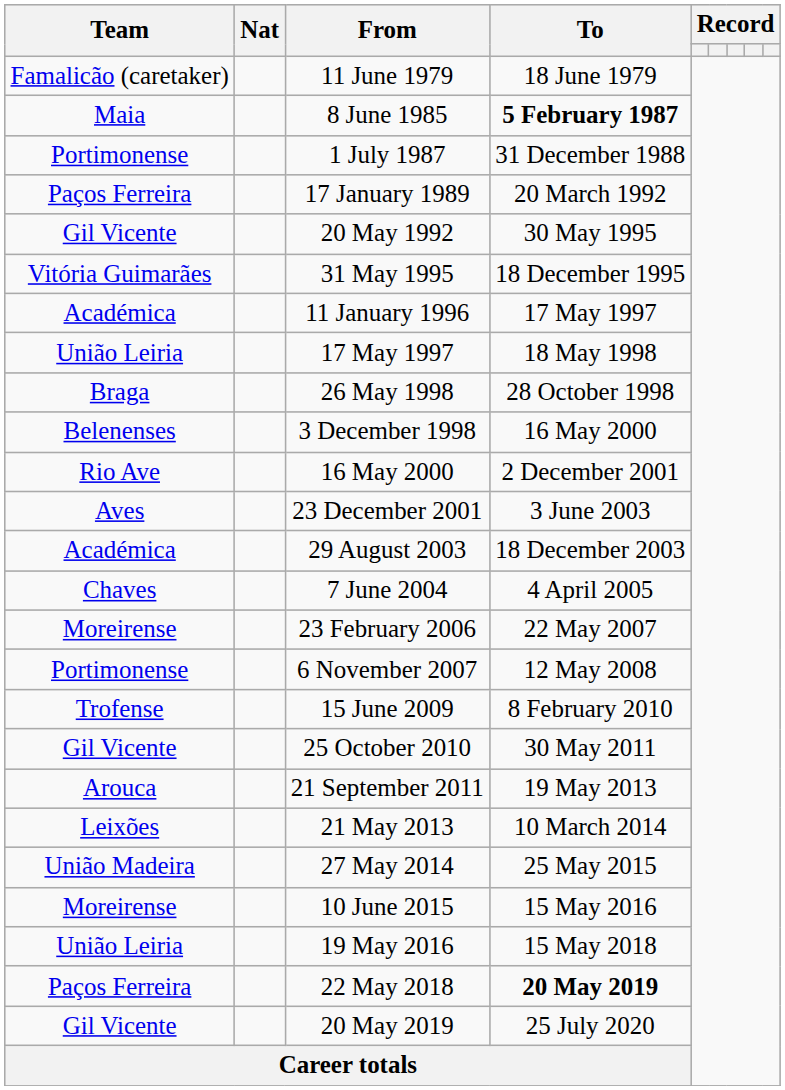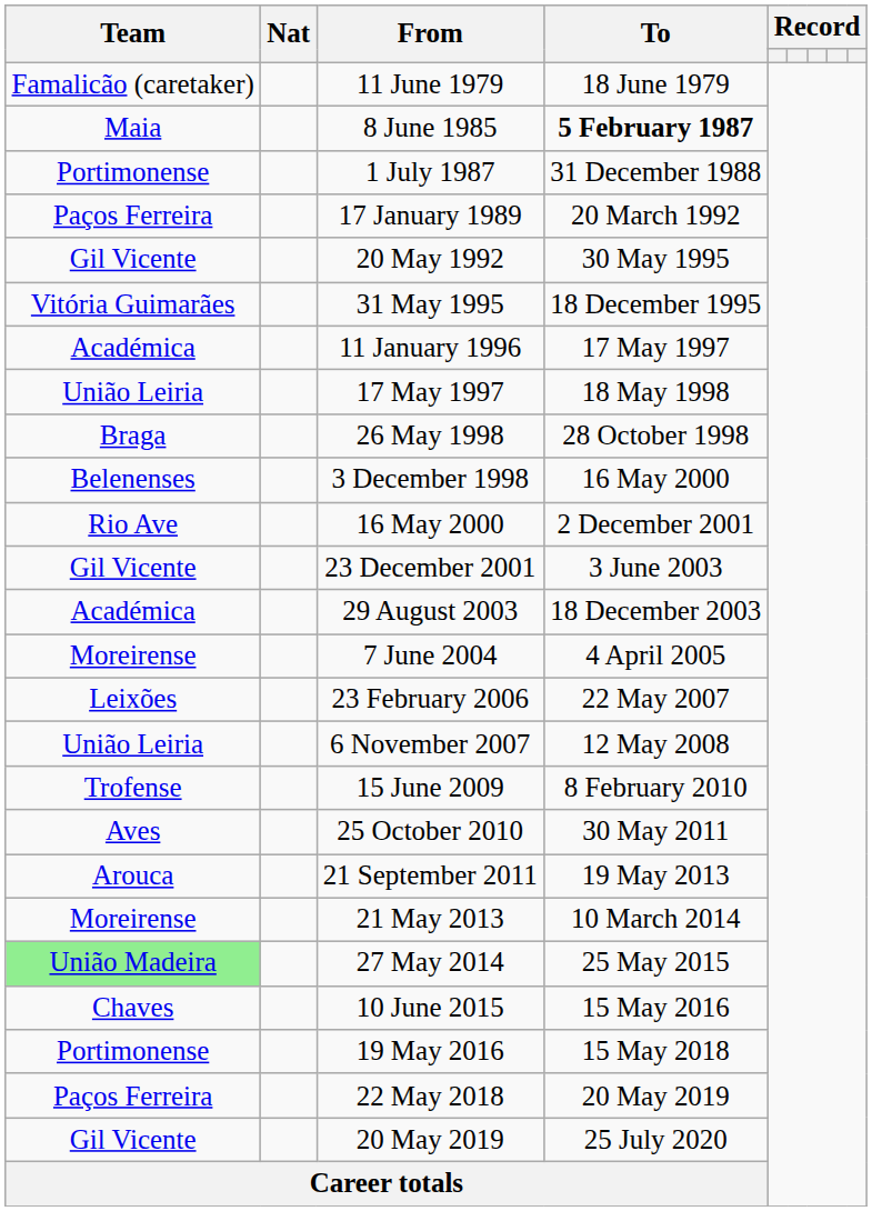23 December 2001 | Team: Aves -> Gil Vicente
7 June 2004 | Team: Chaves -> Moreirense
23 February 2006 | Team: Moreirense -> Leixões
6 November 2007 | Team: Portimonense -> União Leiria
25 October 2010 | Team: Gil Vicente -> Aves
21 May 2013 | Team: Leixões -> Moreirense
27 May 2014 | Team: no background -> lightgreen background
10 June 2015 | Team: Moreirense -> Chaves
19 May 2016 | Team: União Leiria -> Portimonense
22 May 2018 | To: bold -> normal
